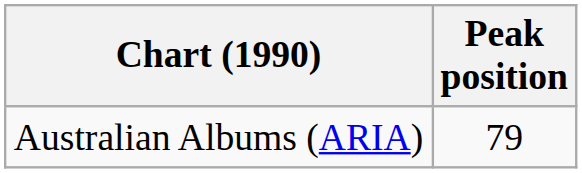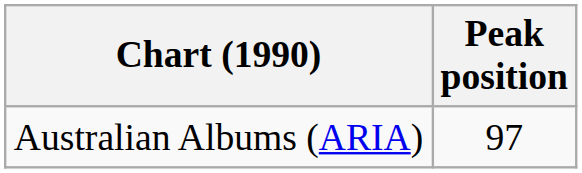Australian Albums (ARIA) | Peak position: 79 -> 97
